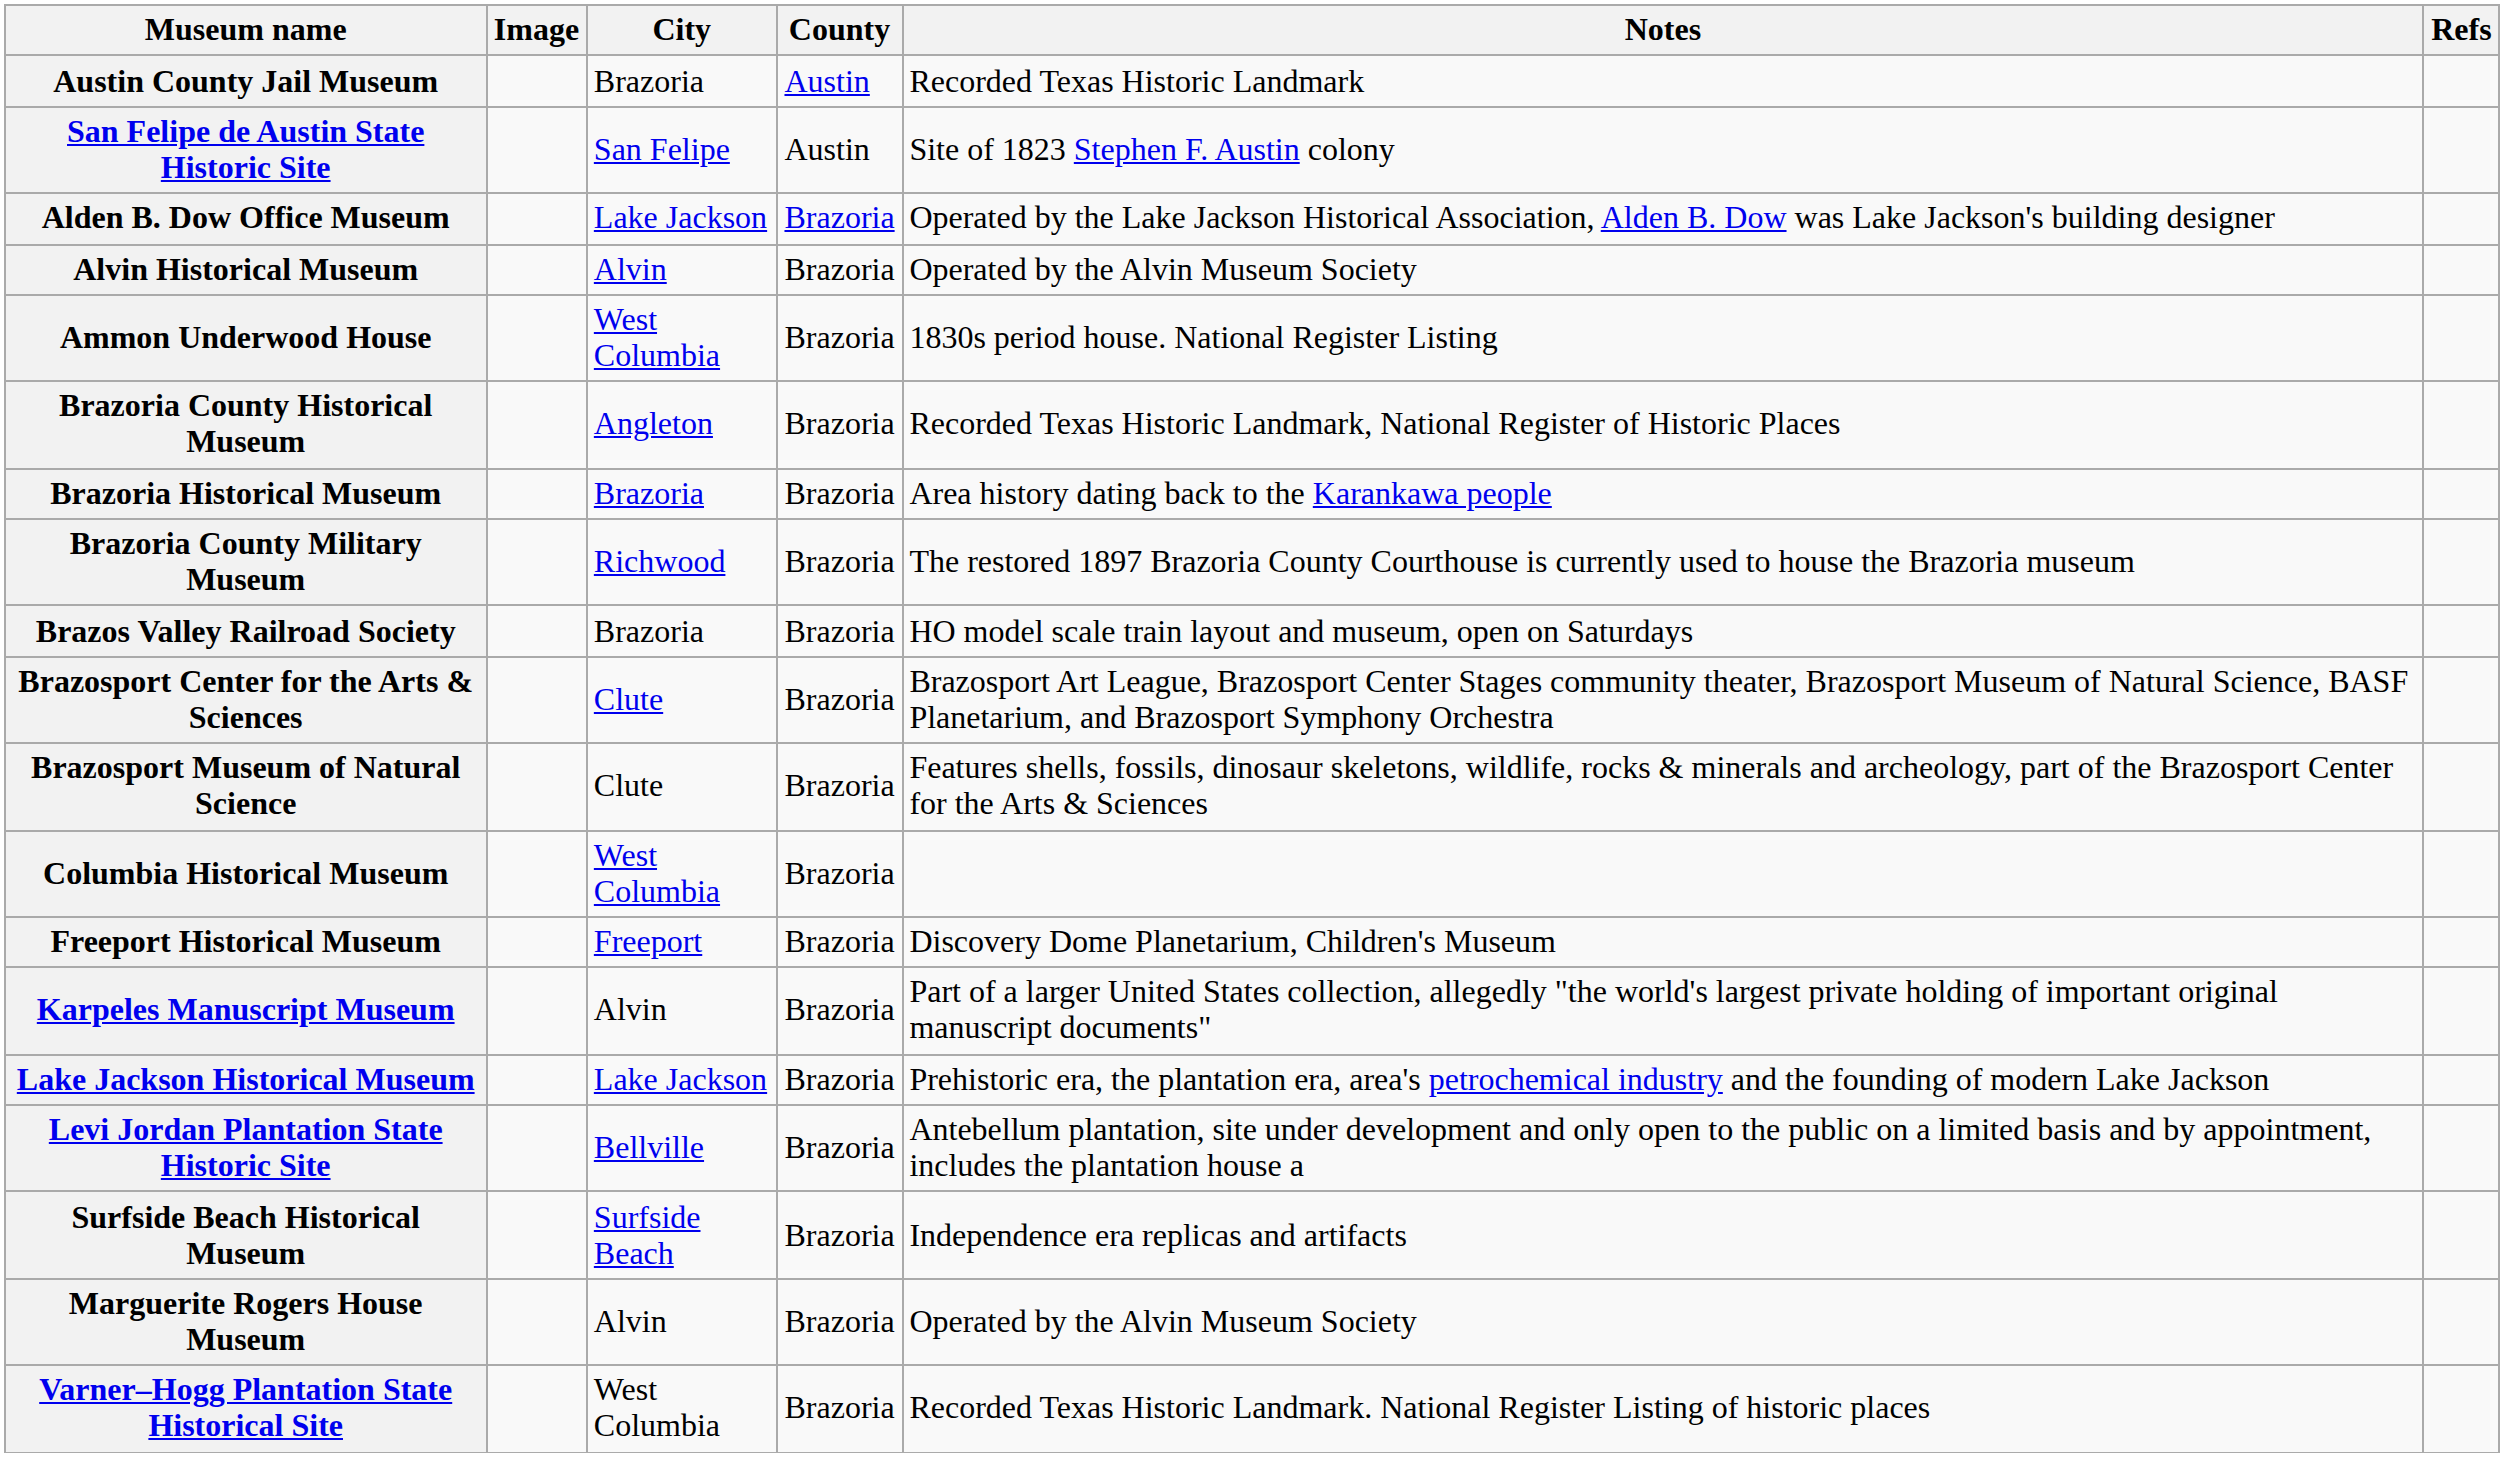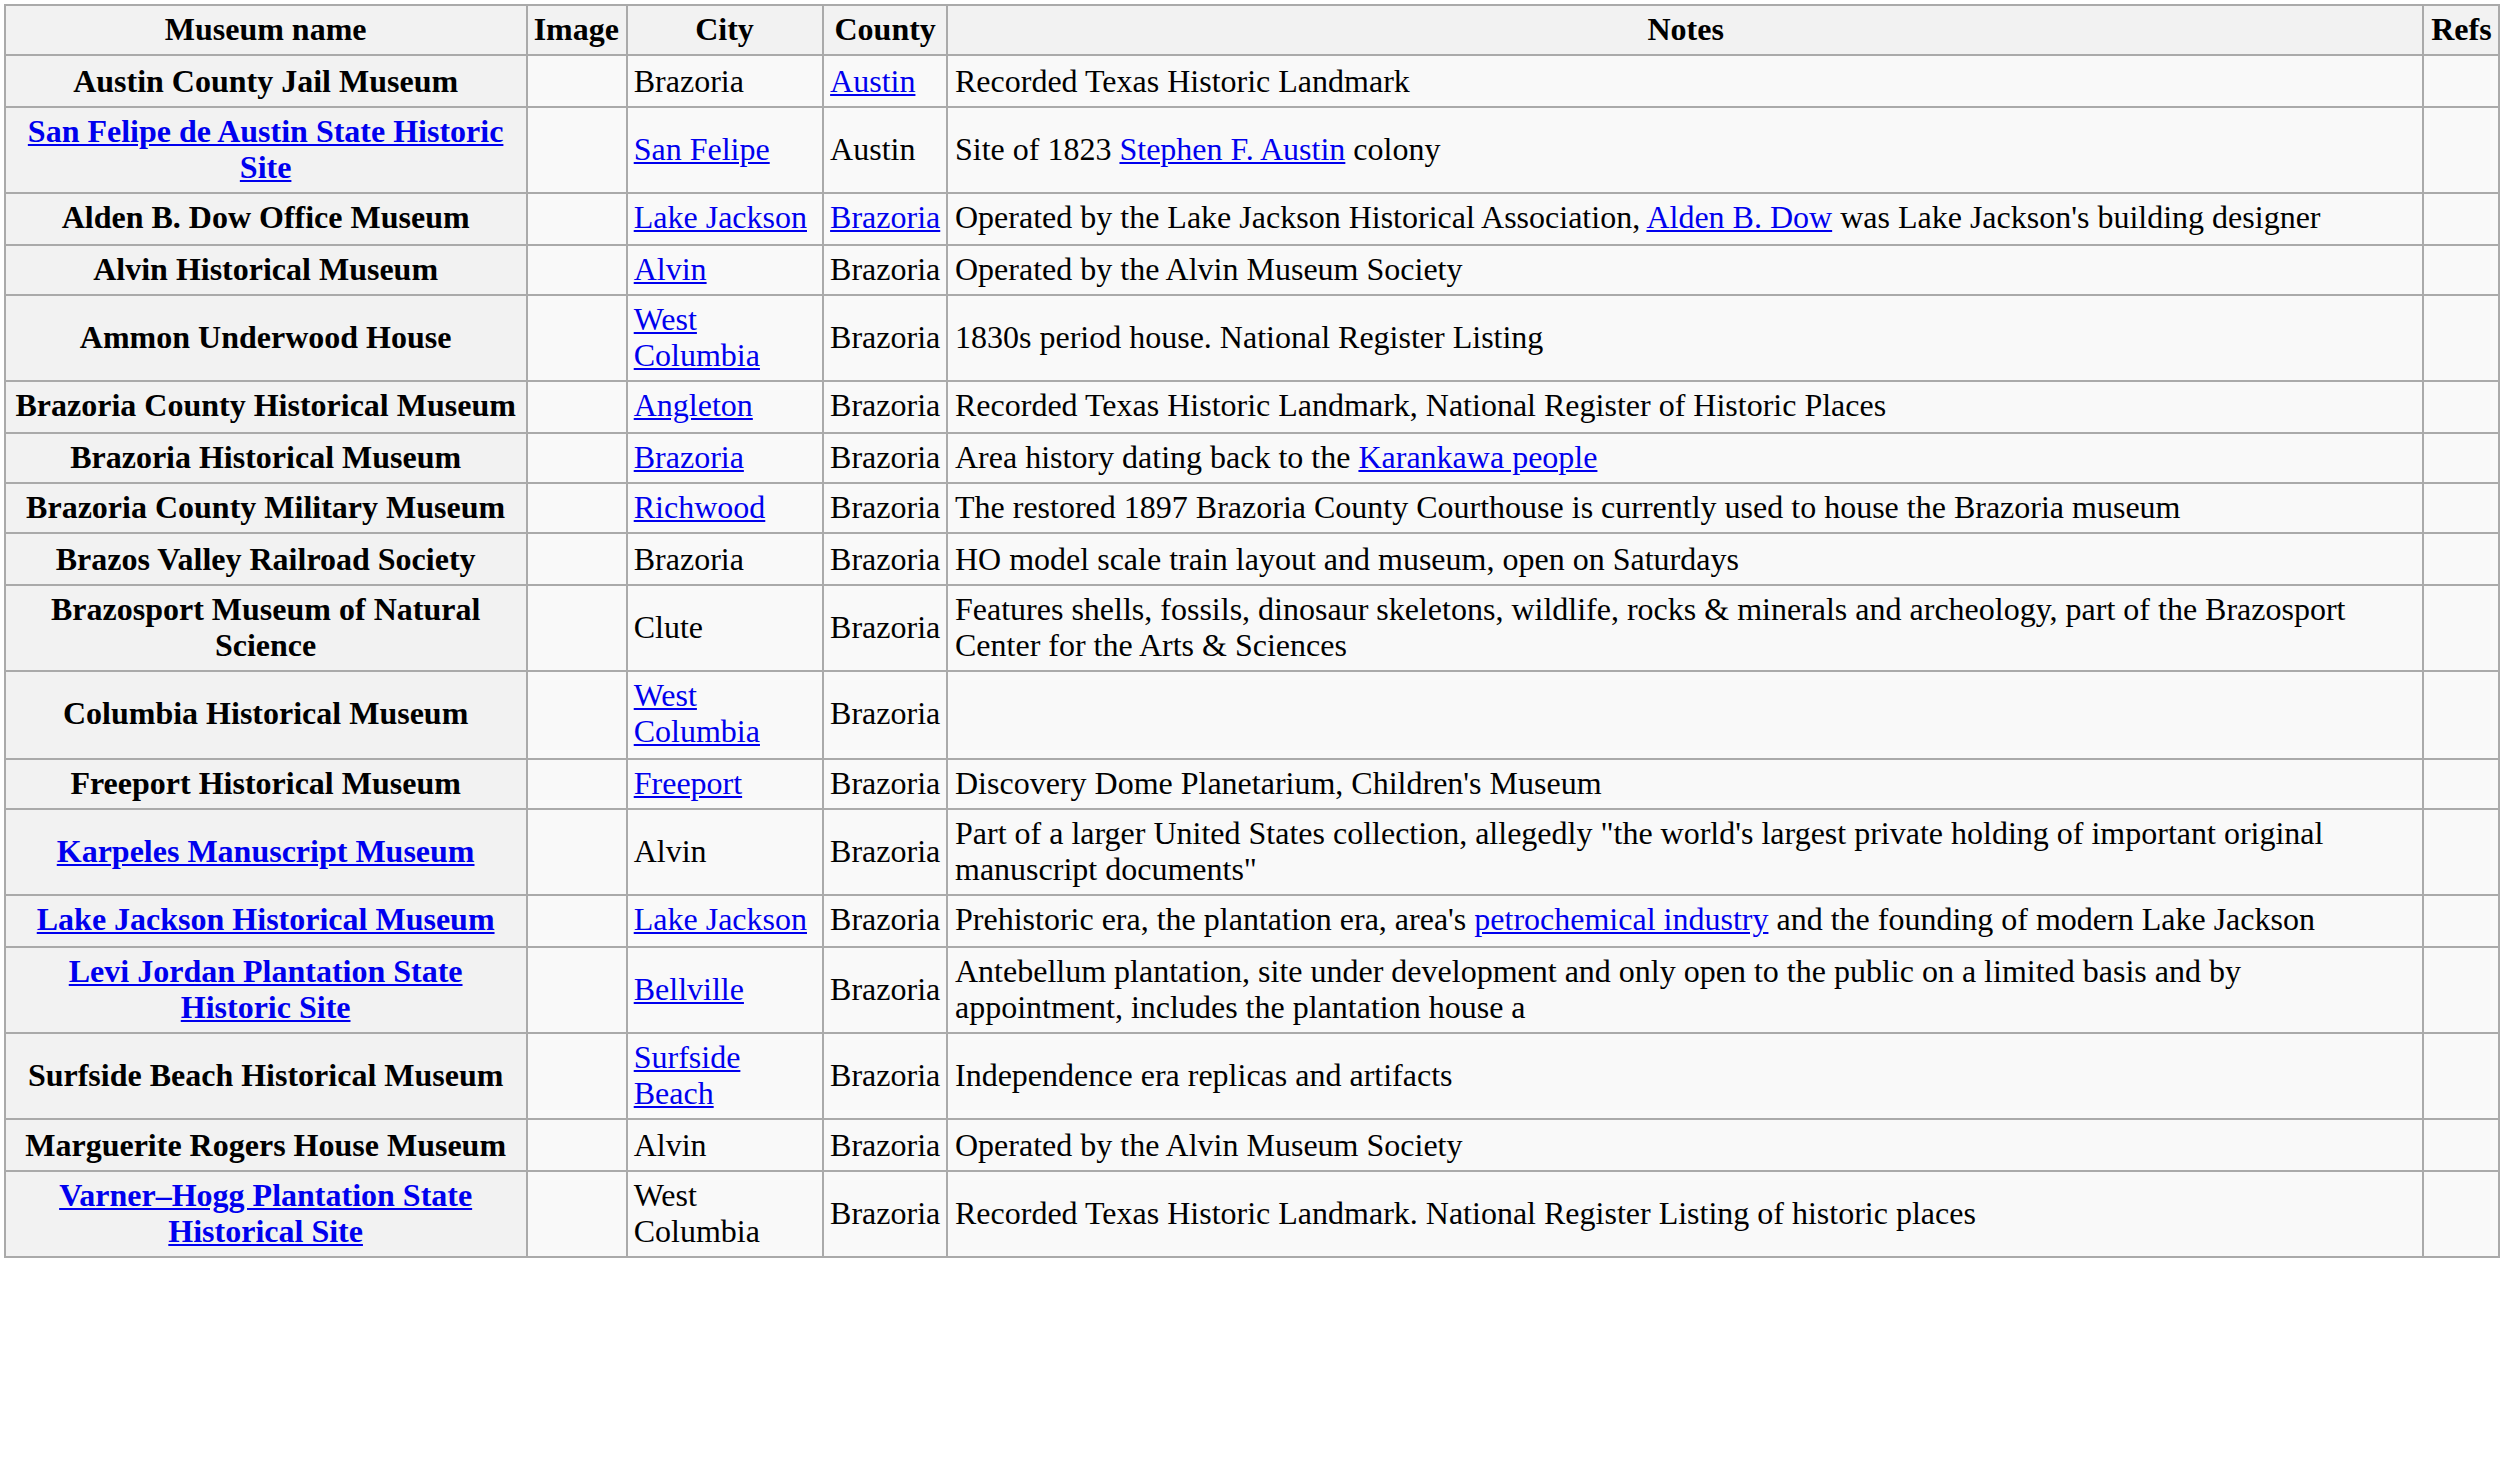- row: Brazosport Center for the Arts & Sciences | Clute | Brazoria | Brazosport Art League, Brazosport Center Stages community theater, Brazosport Museum of Natural Science, BASF Planetarium, and Brazosport Symphony Orchestra
